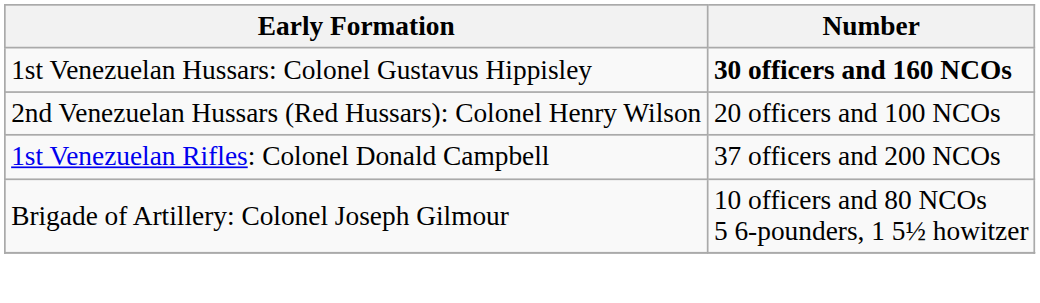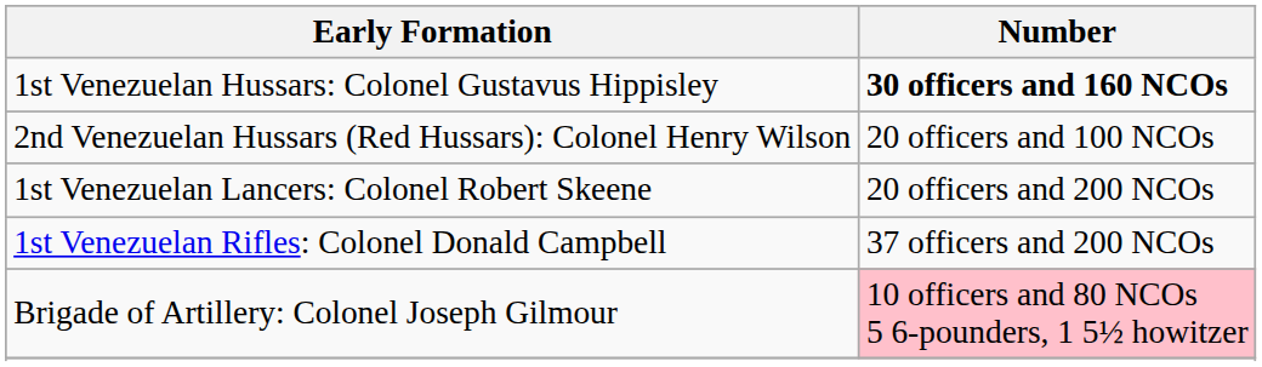+ row: 1st Venezuelan Lancers: Colonel Robert Skeene | 20 officers and 200 NCOs
Brigade of Artillery: Colonel Joseph Gilmour | Number: no background -> pink background
